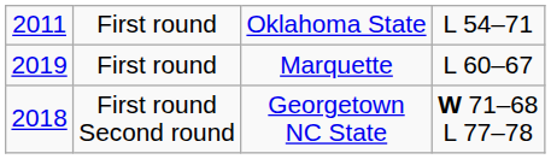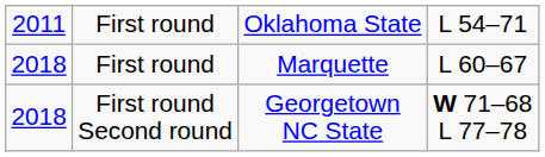First round / Marquette | column 1: 2019 -> 2018
